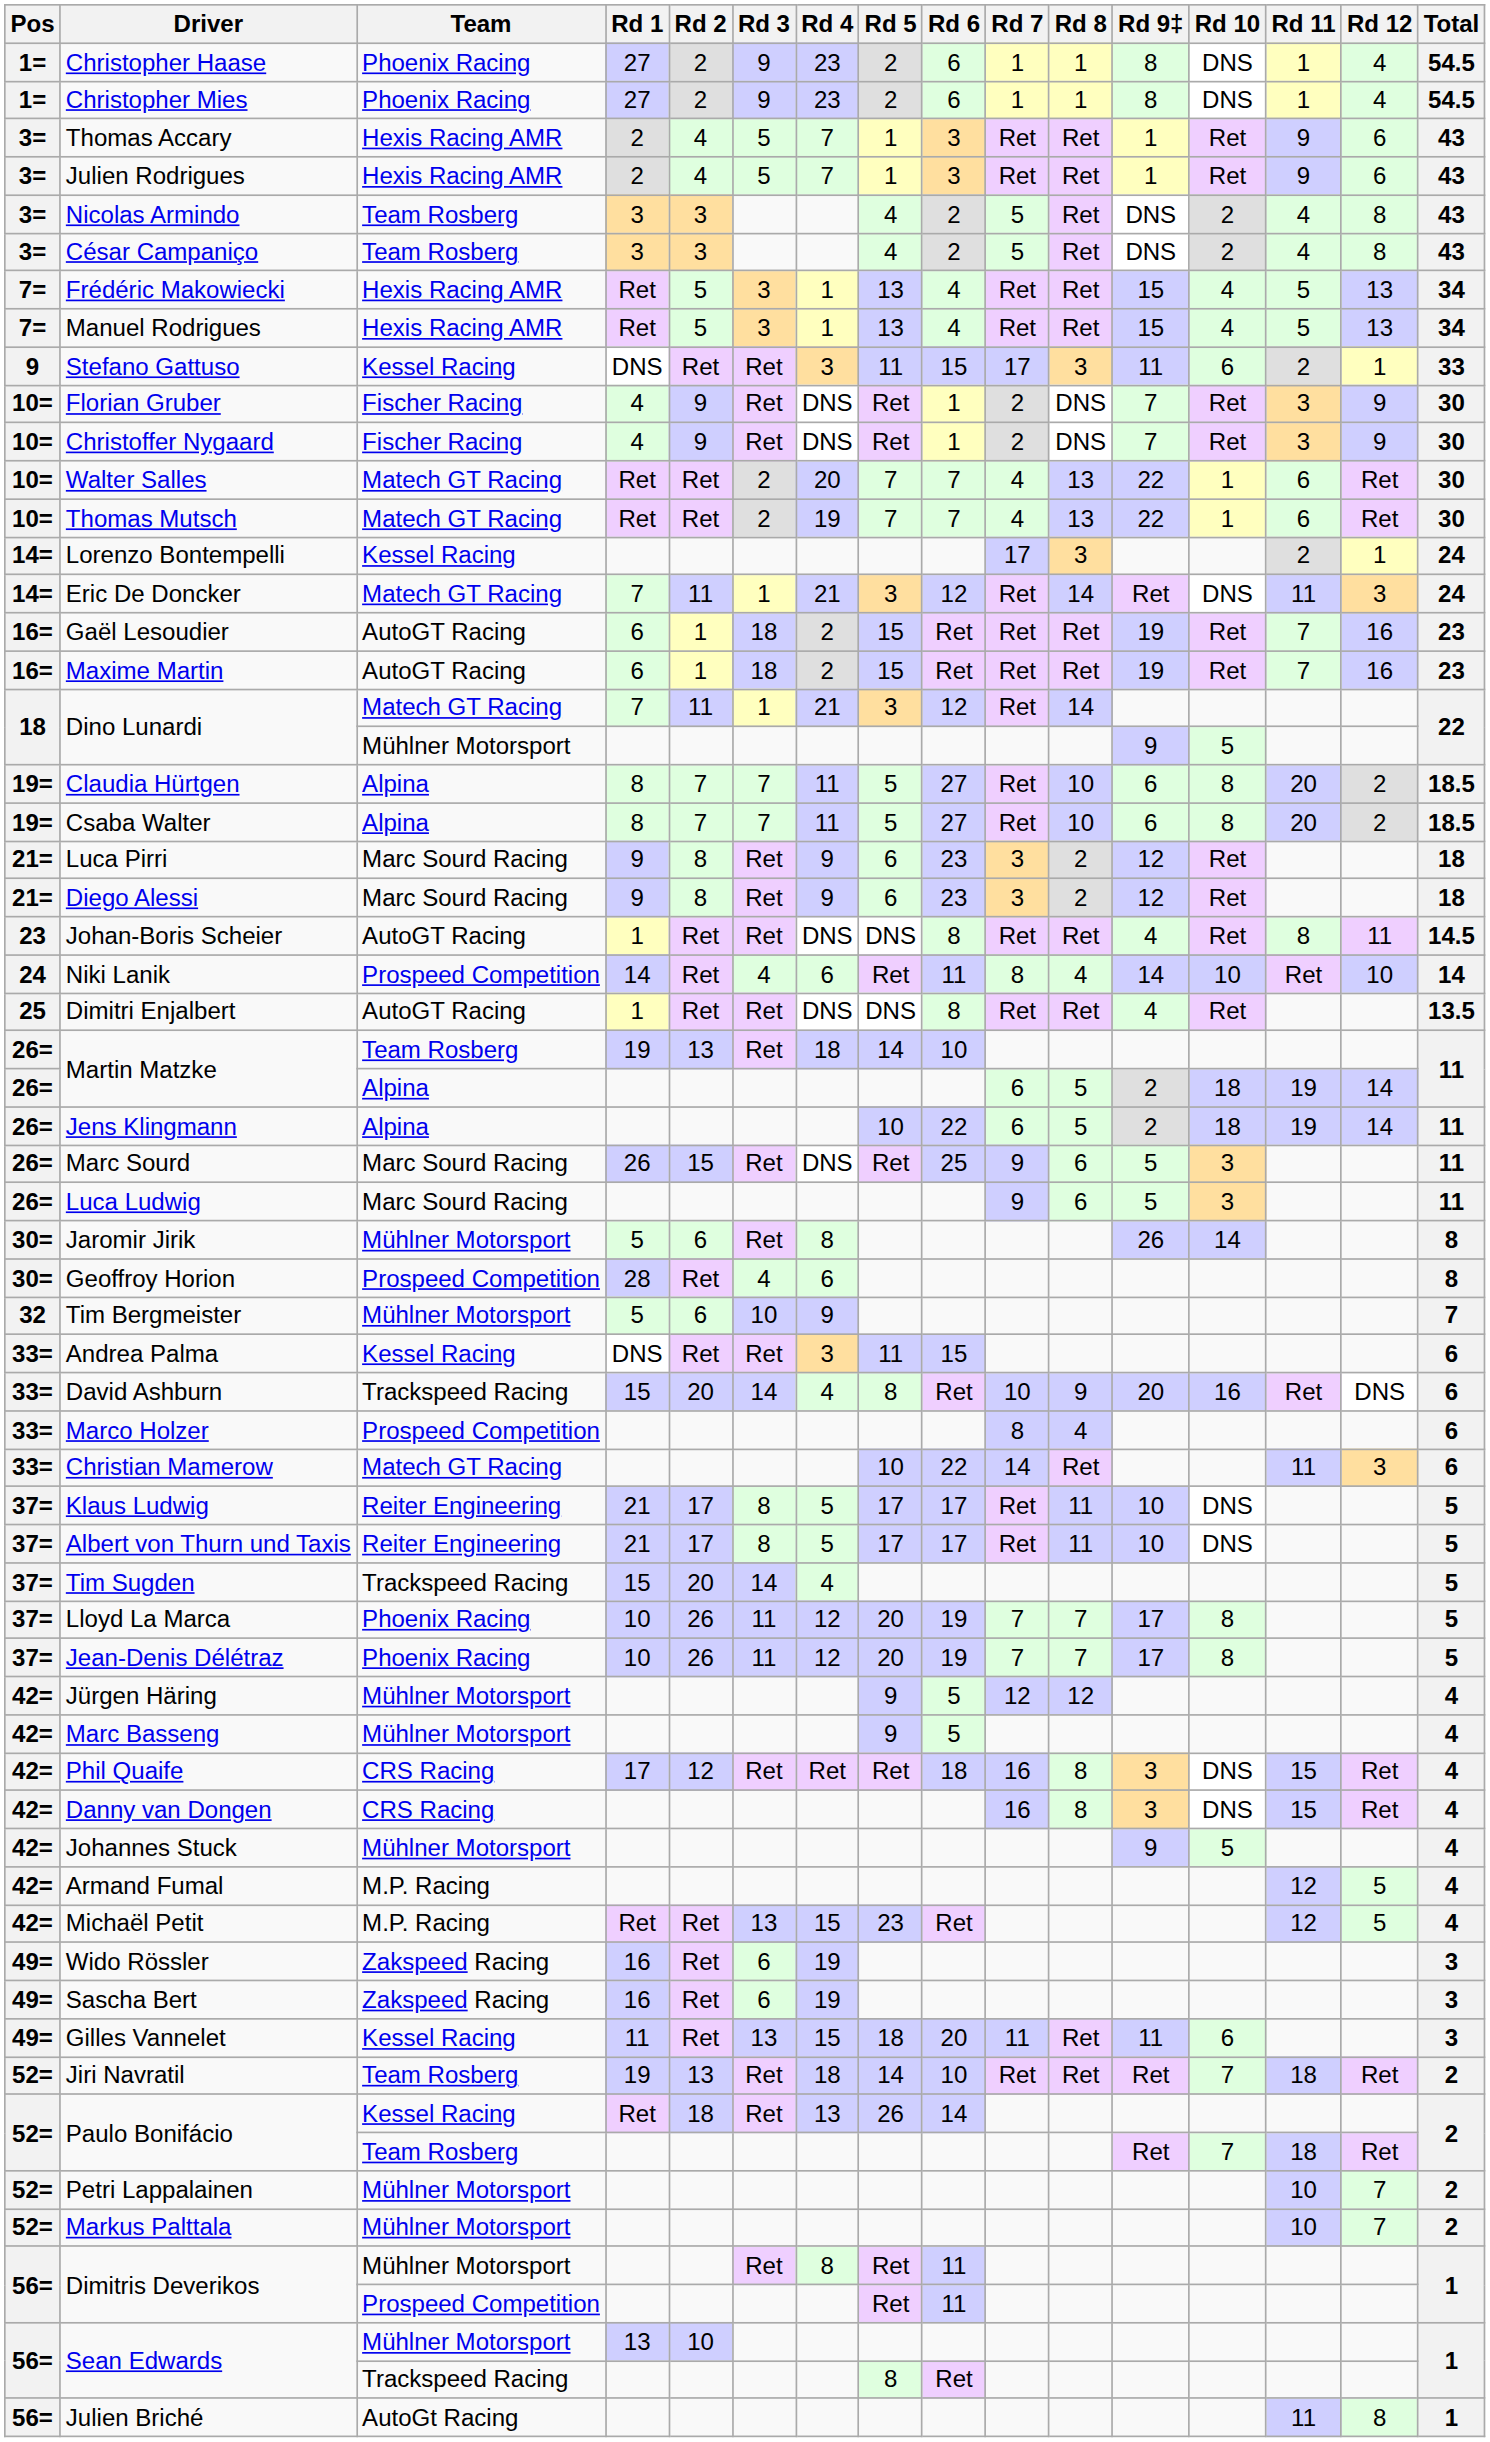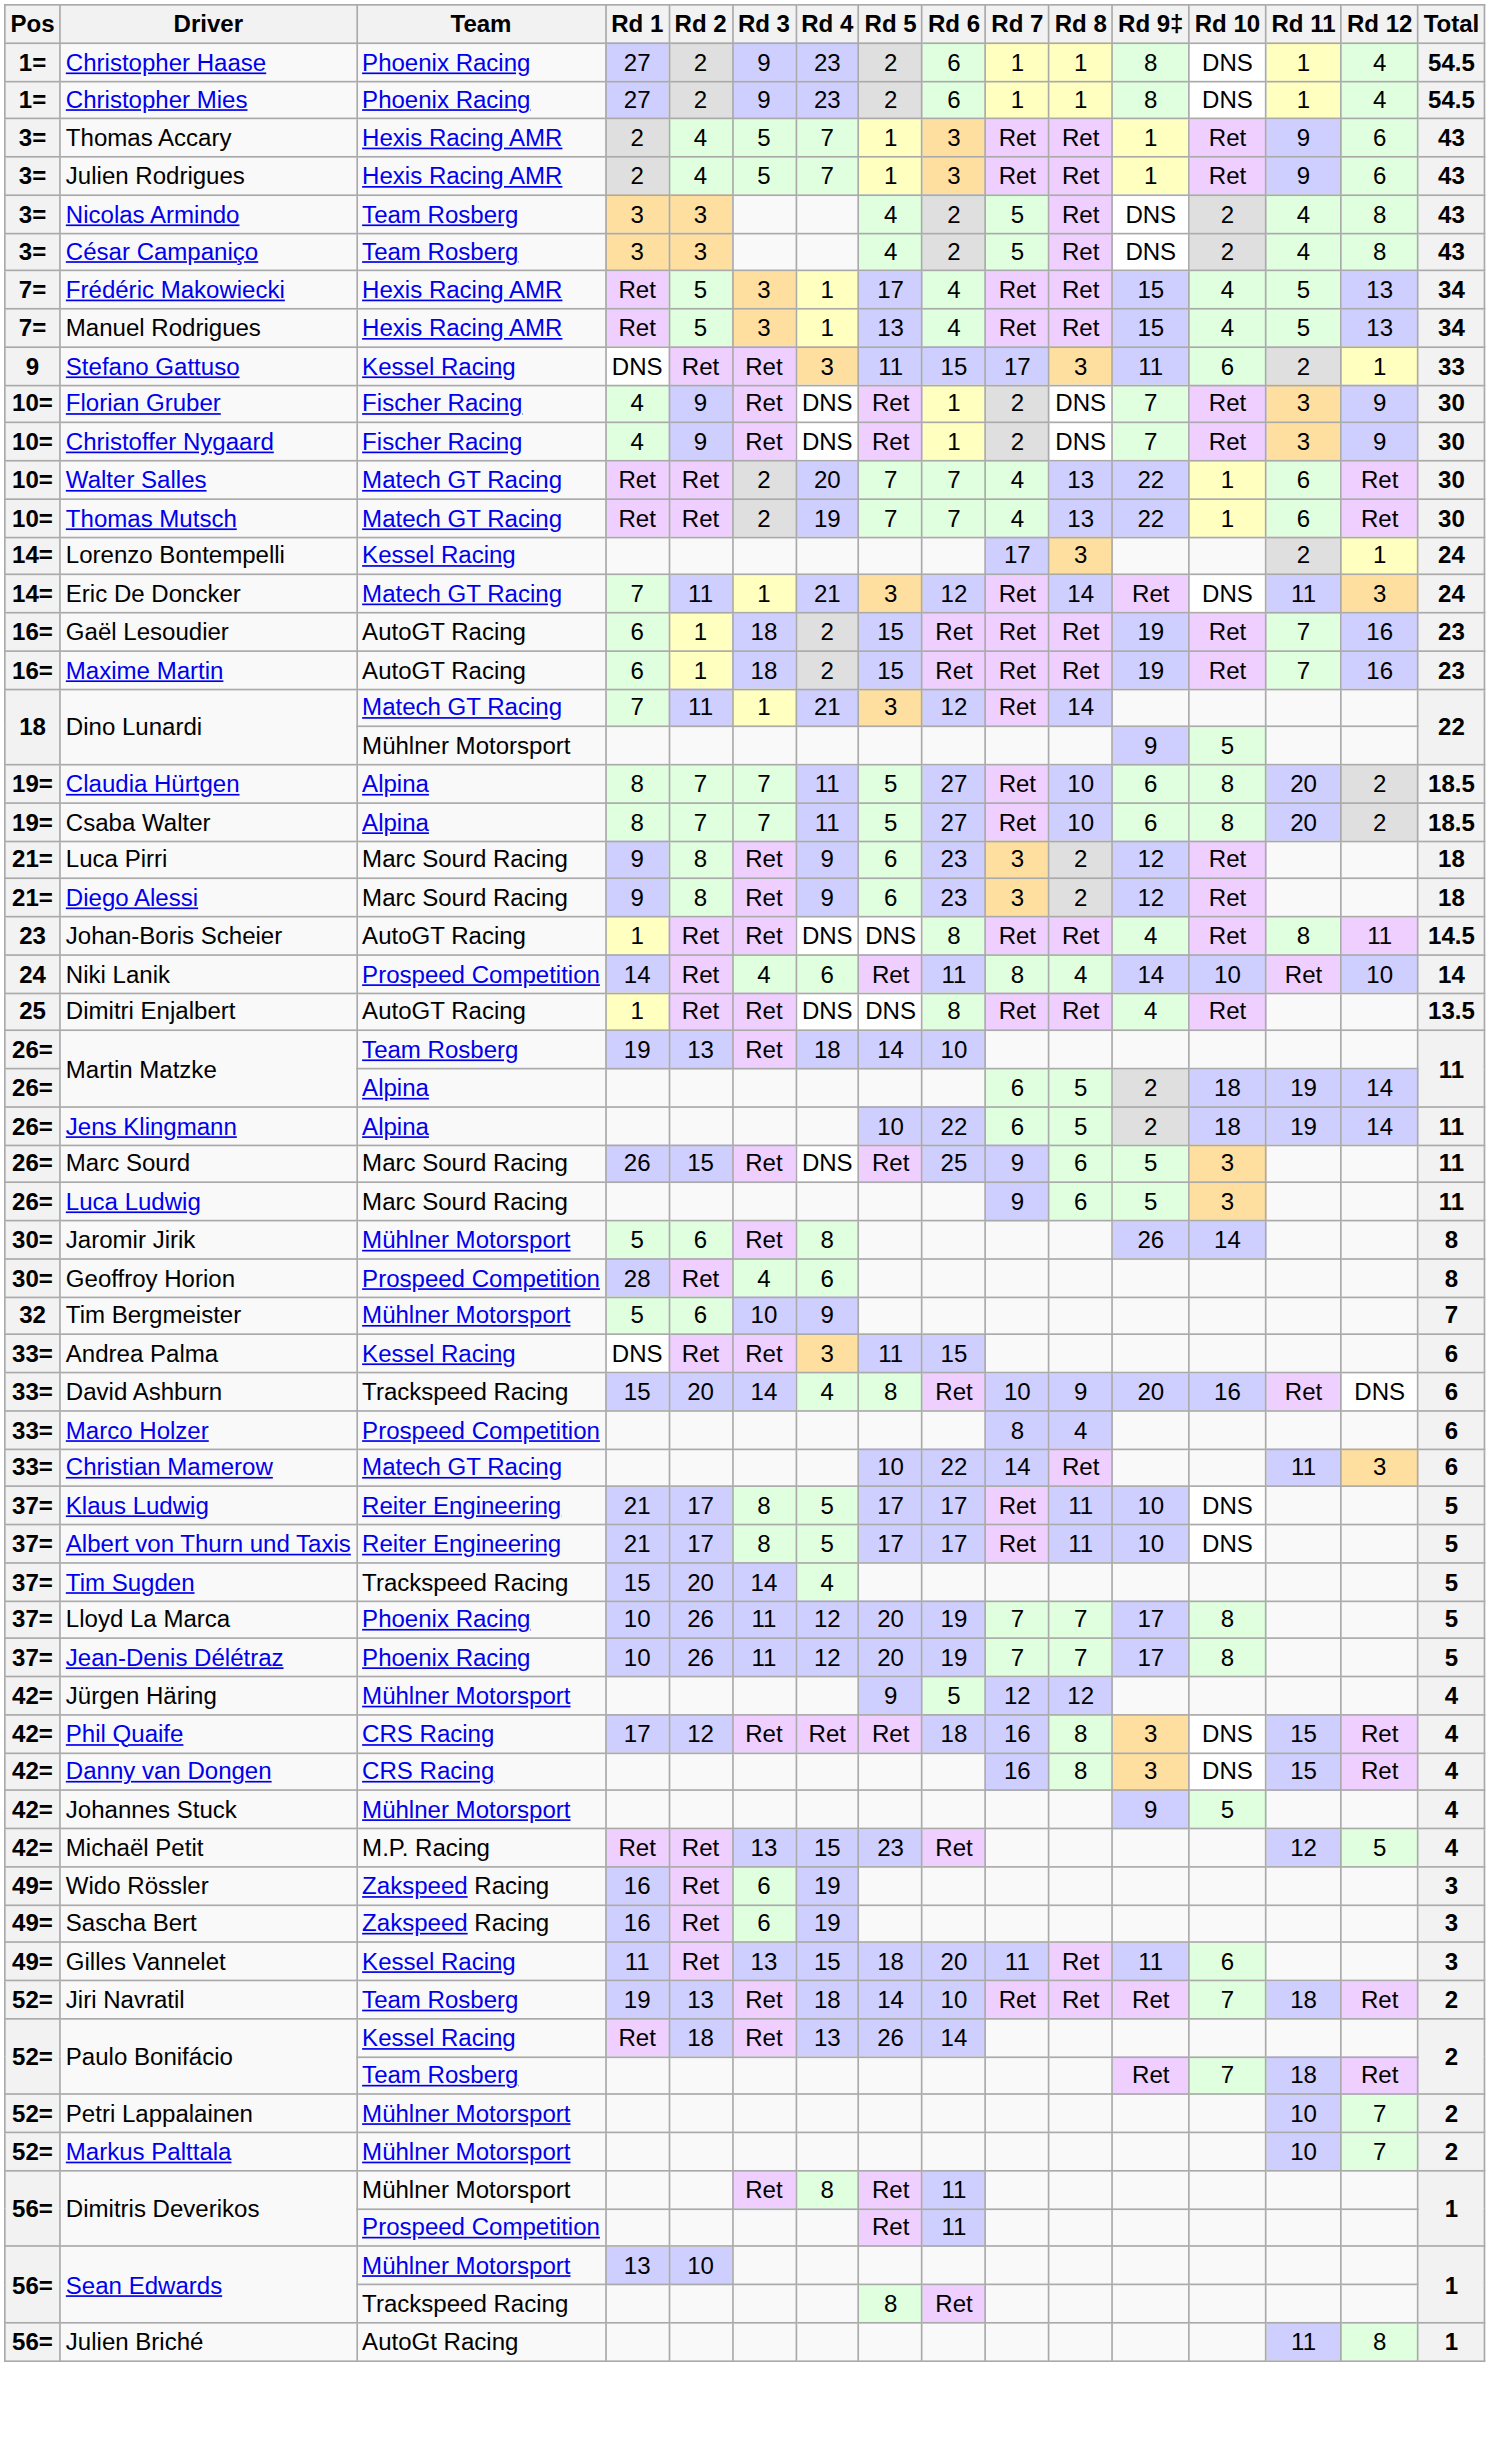Frédéric Makowiecki | Rd 5: 13 -> 17
- row: 42= | Marc Basseng | Mühlner Motorsport | 9 | 5 | 4
- row: 42= | Armand Fumal | M.P. Racing | 12 | 5 | 4
